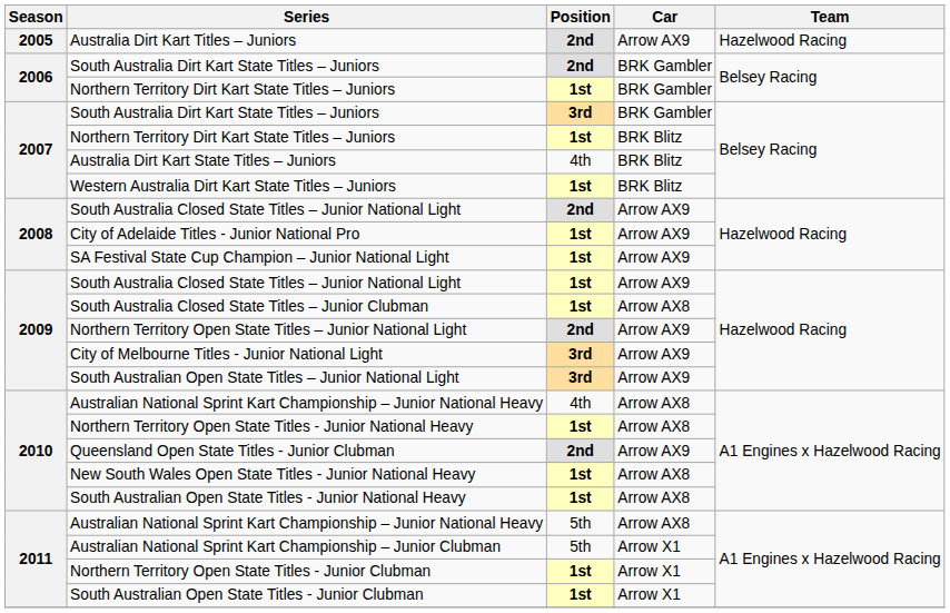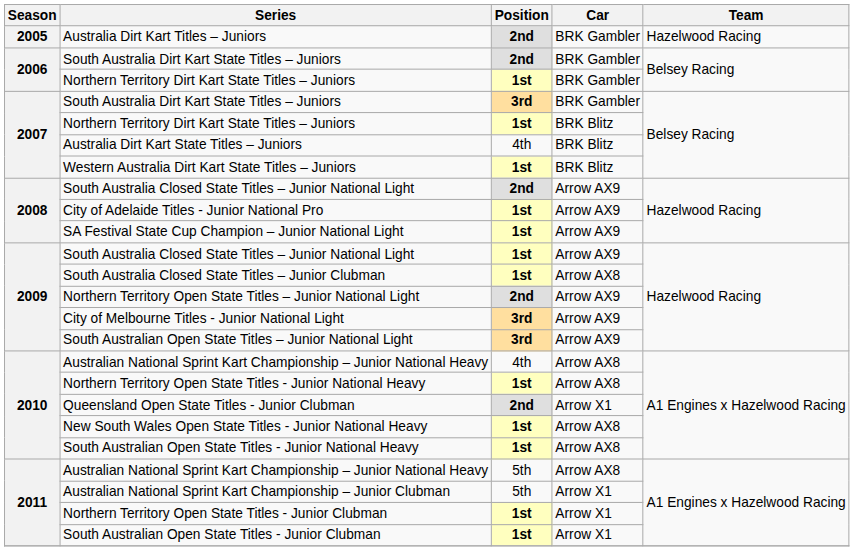Australia Dirt Kart Titles – Juniors | Car: Arrow AX9 -> BRK Gambler
Queensland Open State Titles - Junior Clubman | Car: Arrow AX9 -> Arrow X1
